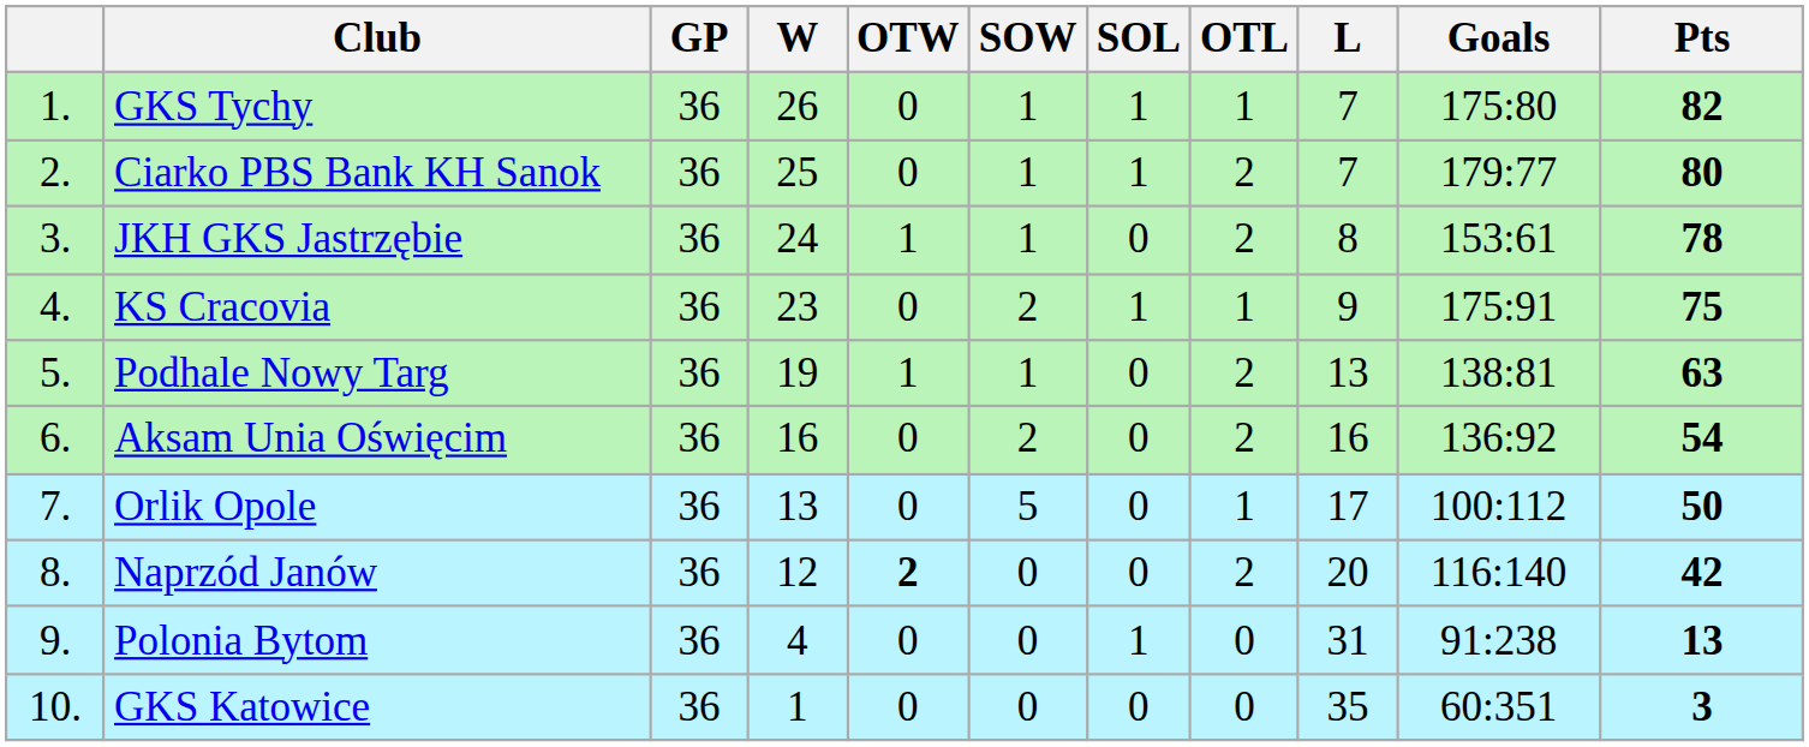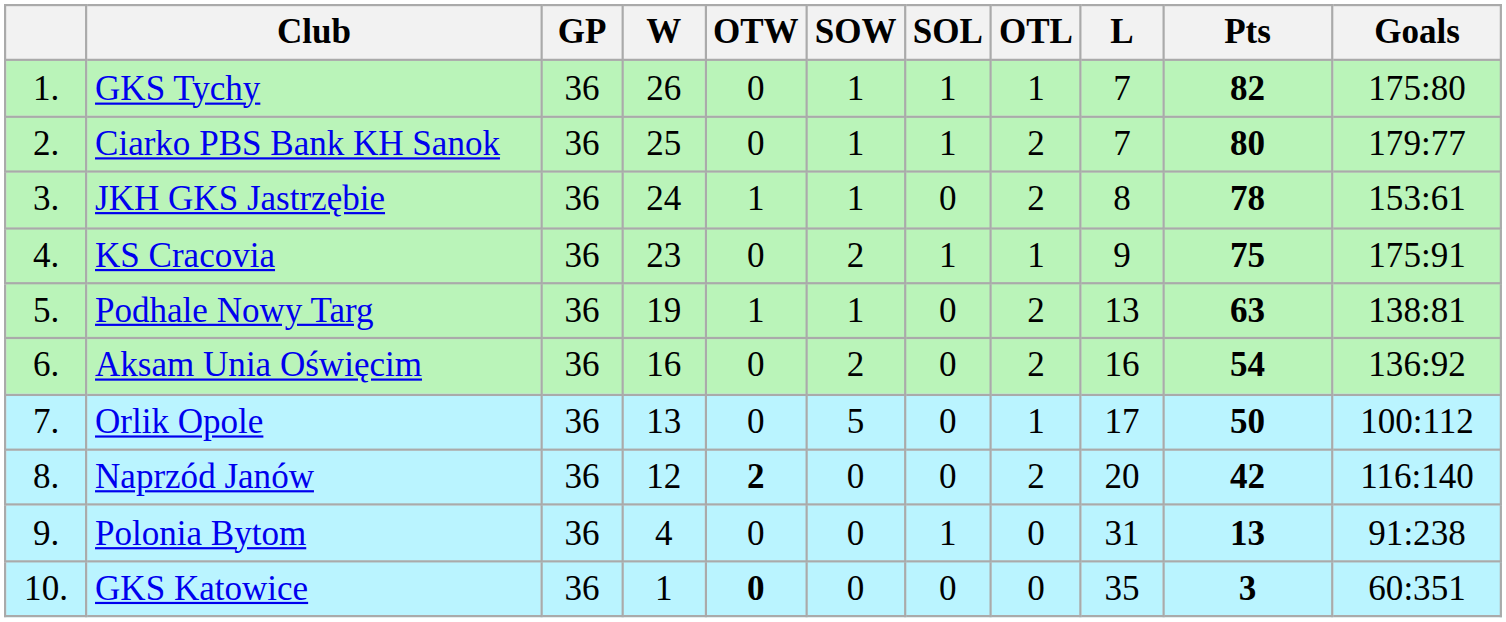columns swapped: Goals <-> Pts
GKS Katowice | OTW: normal -> bold
